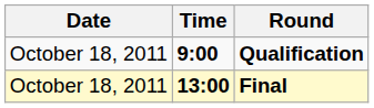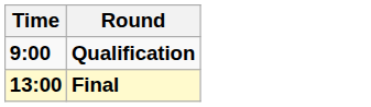- column: Date | October 18, 2011 | October 18, 2011
